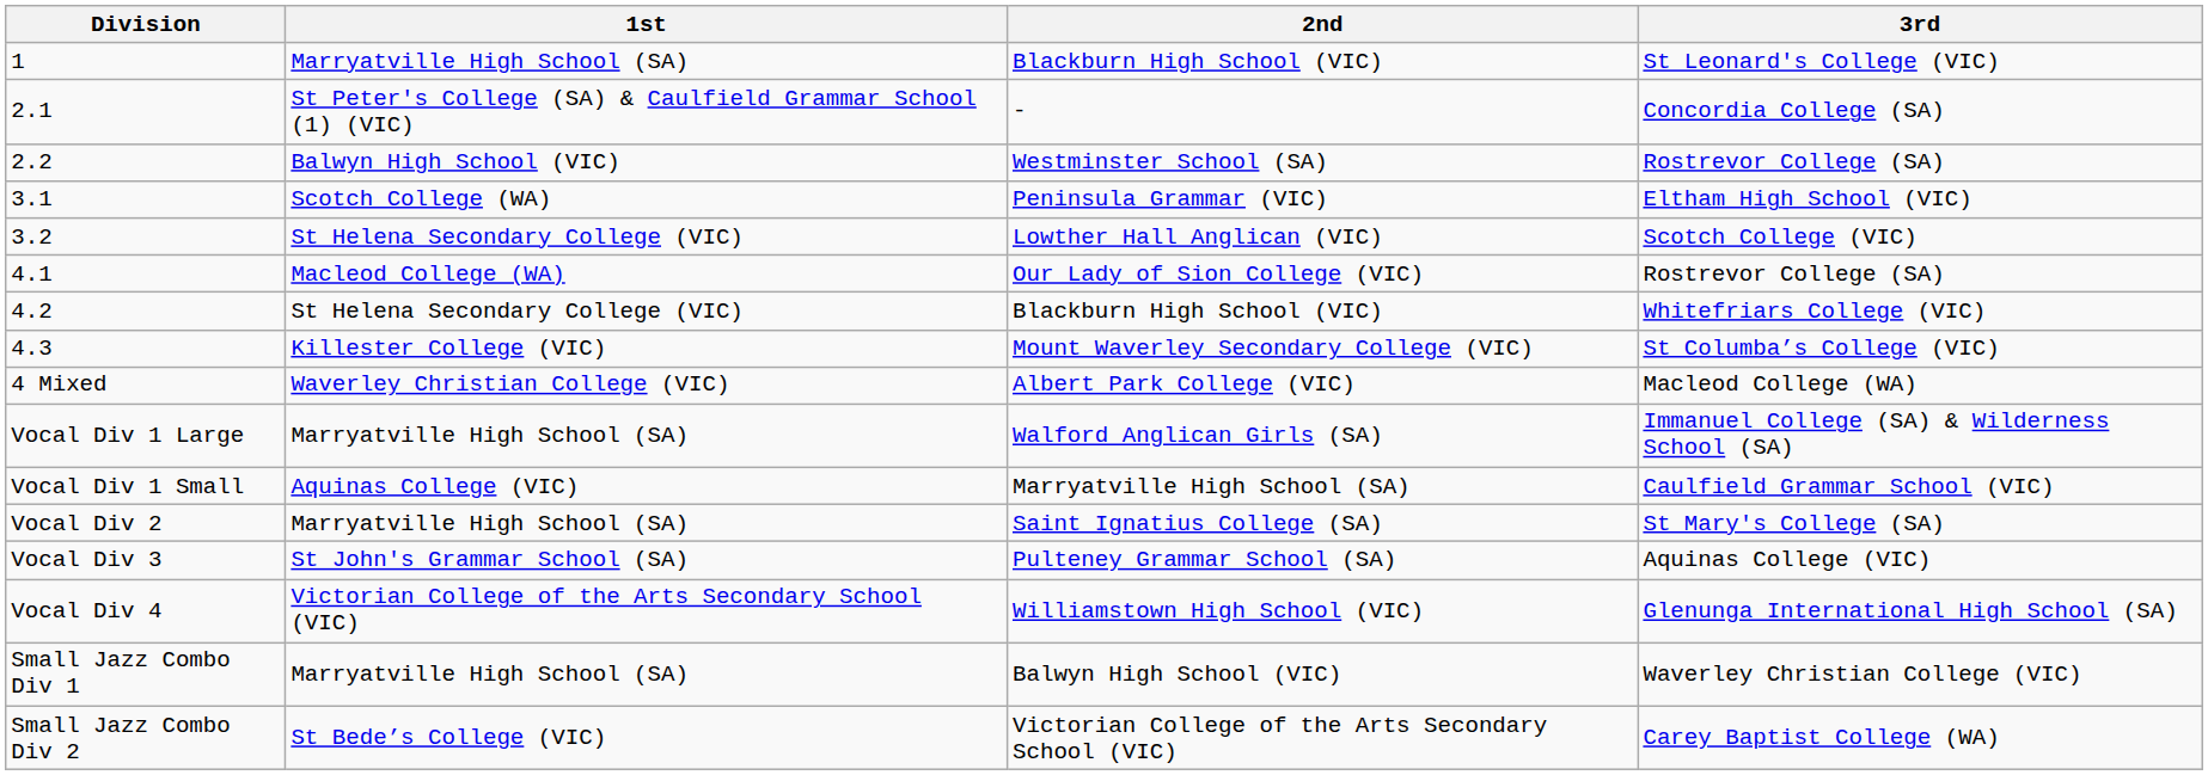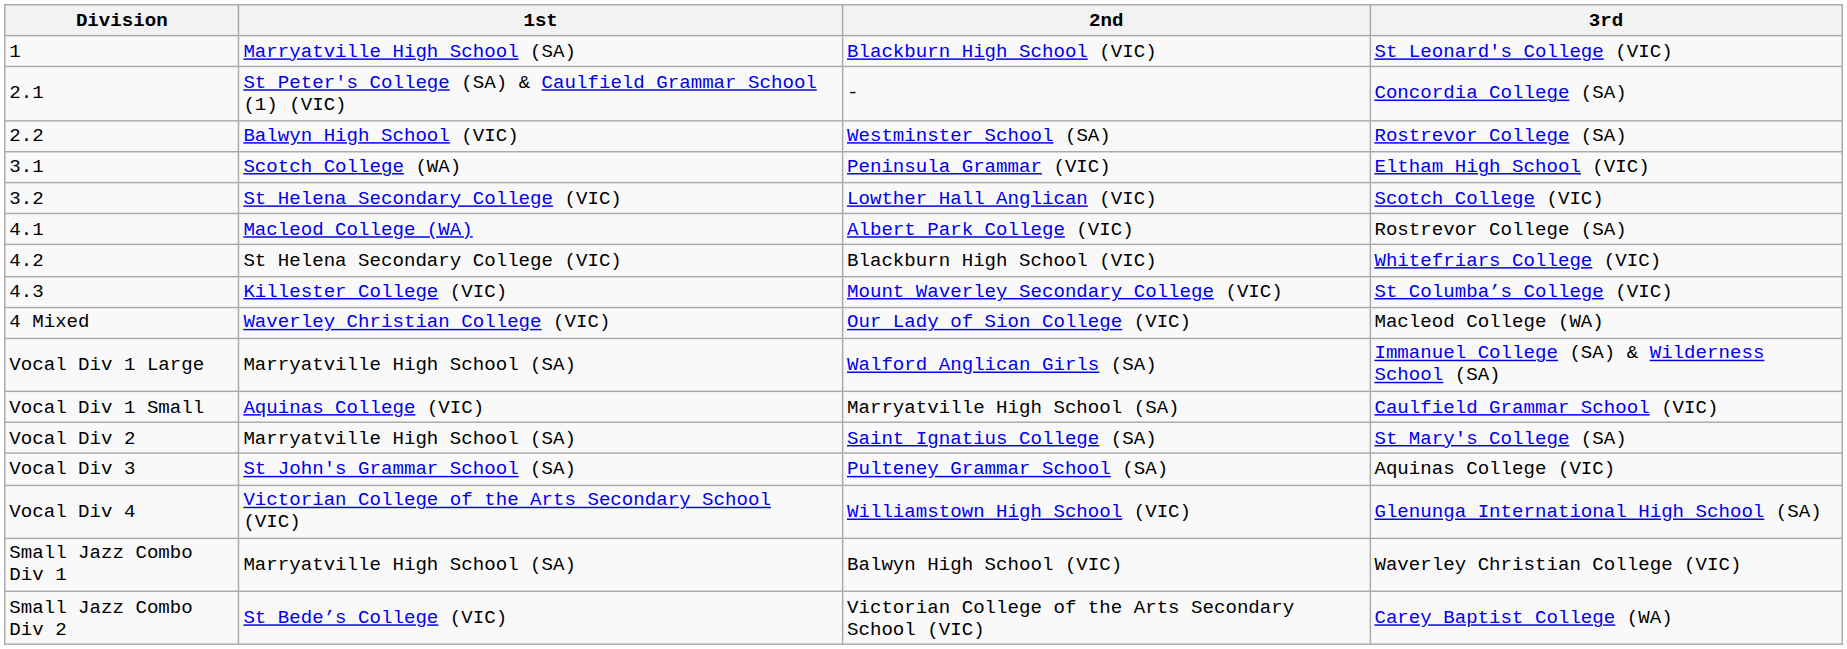4.1 | 2nd: Our Lady of Sion College (VIC) -> Albert Park College (VIC)
4 Mixed | 2nd: Albert Park College (VIC) -> Our Lady of Sion College (VIC)
